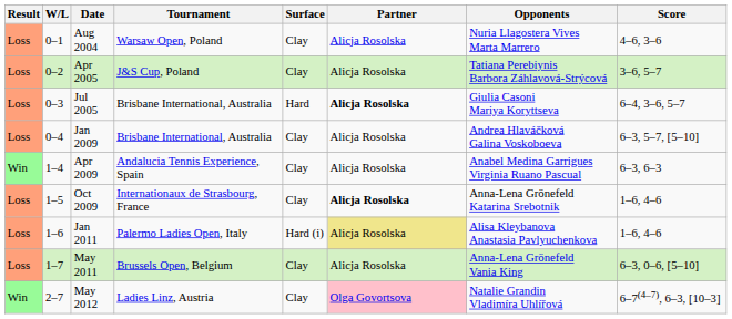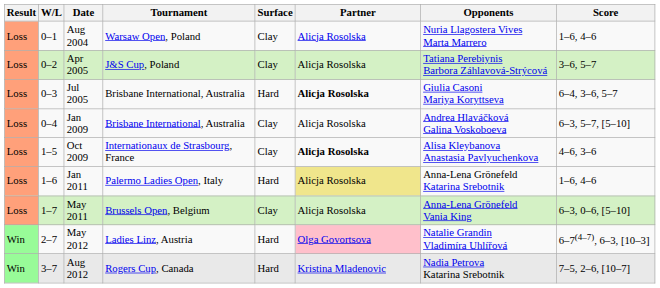Aug 2004 | Score: 4–6, 3–6 -> 1–6, 4–6
- row: Win | 1–4 | Apr 2009 | Andalucia Tennis Experience, Spain | Clay | Alicja Rosolska | Anabel Medina Garrigues Virginia Ruano Pascual | 6–3, 6–3
Oct 2009 | Opponents: Anna-Lena Grönefeld Katarina Srebotnik -> Alisa Kleybanova Anastasia Pavlyuchenkova
Oct 2009 | Score: 1–6, 4–6 -> 4–6, 3–6
Jan 2011 | Surface: Hard (i) -> Hard
Jan 2011 | Opponents: Alisa Kleybanova Anastasia Pavlyuchenkova -> Anna-Lena Grönefeld Katarina Srebotnik
May 2012 | Surface: Clay -> Hard
+ row: Win | 3–7 | Aug 2012 | Rogers Cup, Canada | Hard | Kristina Mladenovic | Nadia Petrova Katarina Srebotnik | 7–5, 2–6, [10–7]
